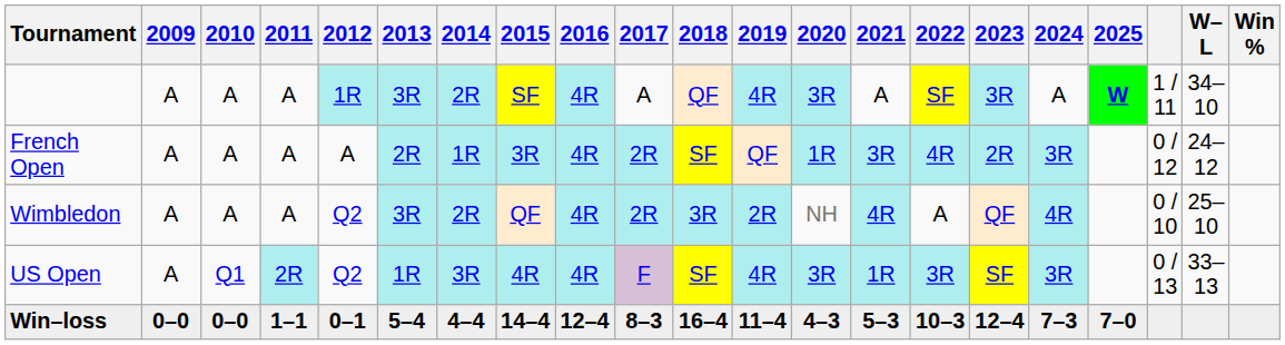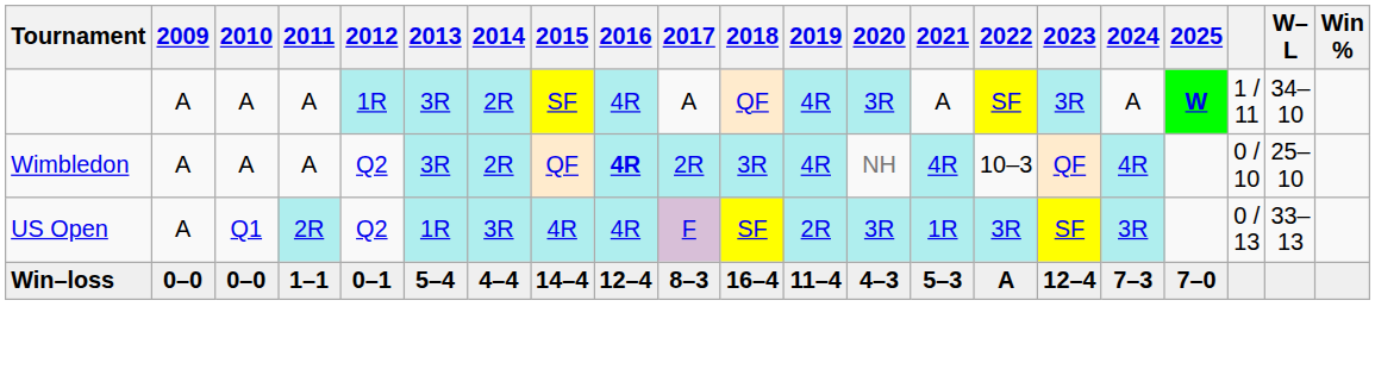- row: French Open | A | A | A | A | 2R | 1R | 3R | 4R | 2R | SF | QF | 1R | 3R | 4R | 2R | 3R | 0 / 12 | 24–12
Wimbledon | 2016: normal -> bold
Wimbledon | 2019: 2R -> 4R
Wimbledon | 2022: A -> 10–3
US Open | 2019: 4R -> 2R
Win–loss | 2022: 10–3 -> A
